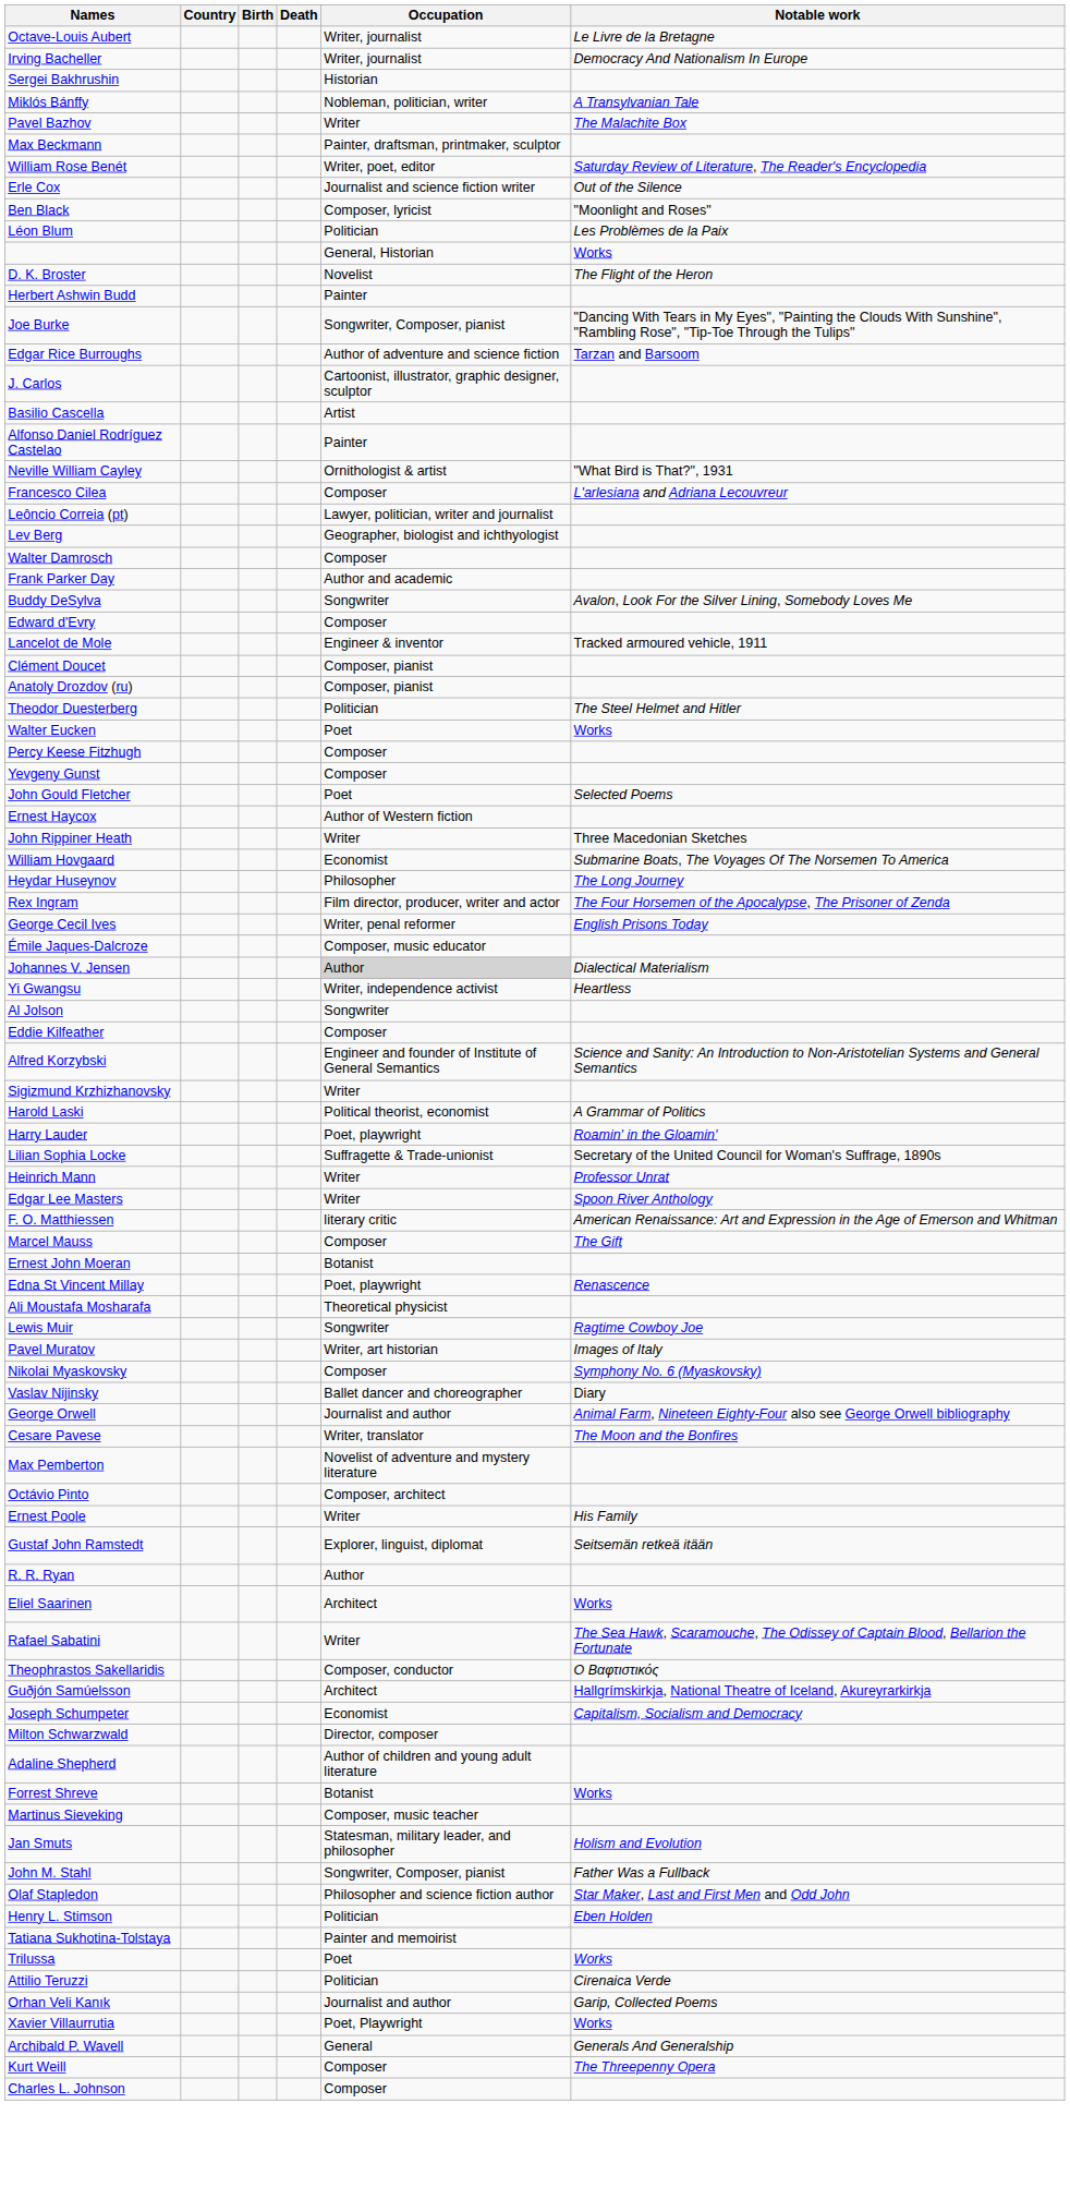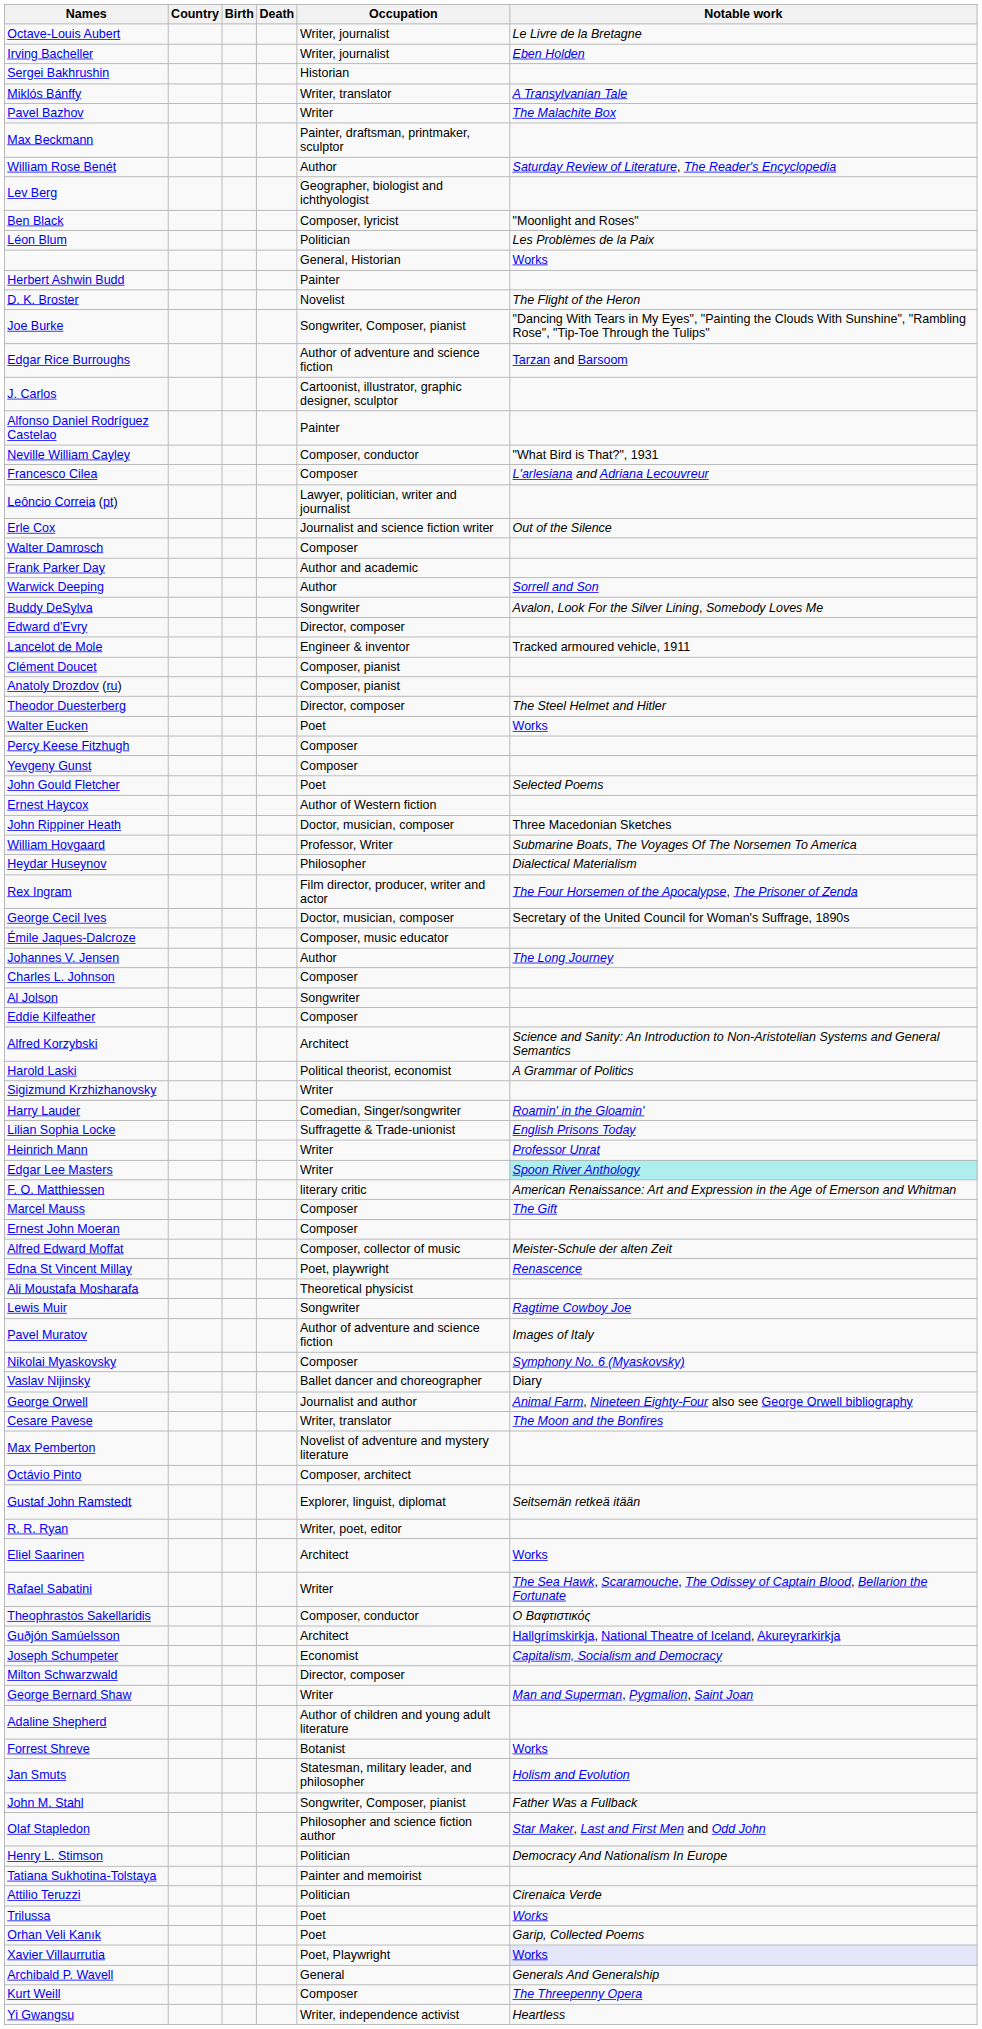Irving Bacheller | Notable work: Democracy And Nationalism In Europe -> Eben Holden
Miklós Bánffy | Occupation: Nobleman, politician, writer -> Writer, translator
William Rose Benét | Occupation: Writer, poet, editor -> Author
rows swapped: Lev Berg <-> Erle Cox
rows swapped: D. K. Broster <-> Herbert Ashwin Budd
- row: Basilio Cascella | Artist
Neville William Cayley | Occupation: Ornithologist & artist -> Composer, conductor
+ row: Warwick Deeping | Author | Sorrell and Son
Edward d'Evry | Occupation: Composer -> Director, composer
Theodor Duesterberg | Occupation: Politician -> Director, composer
John Rippiner Heath | Occupation: Writer -> Doctor, musician, composer
William Hovgaard | Occupation: Economist -> Professor, Writer
Heydar Huseynov | Notable work: The Long Journey -> Dialectical Materialism
George Cecil Ives | Occupation: Writer, penal reformer -> Doctor, musician, composer
George Cecil Ives | Notable work: English Prisons Today -> Secretary of the United Council for Woman's Suffrage, 1890s
Johannes V. Jensen | Occupation: lightgrey background -> no background
Johannes V. Jensen | Notable work: Dialectical Materialism -> The Long Journey
rows swapped: Charles L. Johnson <-> Yi Gwangsu
Alfred Korzybski | Occupation: Engineer and founder of Institute of General Semantics -> Architect
rows swapped: Sigizmund Krzhizhanovsky <-> Harold Laski
Harry Lauder | Occupation: Poet, playwright -> Comedian, Singer/songwriter
Lilian Sophia Locke | Notable work: Secretary of the United Council for Woman's Suffrage, 1890s -> English Prisons Today
Edgar Lee Masters | Notable work: no background -> paleturquoise background
Ernest John Moeran | Occupation: Botanist -> Composer
+ row: Alfred Edward Moffat | Composer, collector of music | Meister-Schule der alten Zeit
Pavel Muratov | Occupation: Writer, art historian -> Author of adventure and science fiction
- row: Ernest Poole | Writer | His Family
R. R. Ryan | Occupation: Author -> Writer, poet, editor
+ row: George Bernard Shaw | Writer | Man and Superman, Pygmalion, Saint Joan
- row: Martinus Sieveking | Composer, music teacher
Henry L. Stimson | Notable work: Eben Holden -> Democracy And Nationalism In Europe
rows swapped: Attilio Teruzzi <-> Trilussa
Orhan Veli Kanık | Occupation: Journalist and author -> Poet
Xavier Villaurrutia | Notable work: no background -> lavender background
